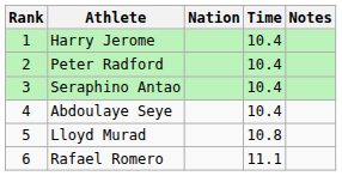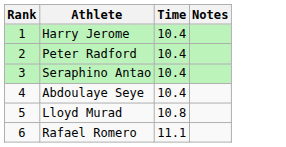- column: Nation
